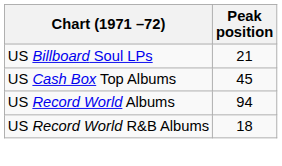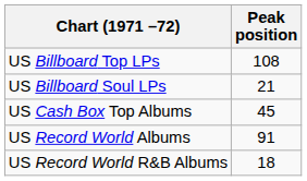+ row: US Billboard Top LPs | 108
US Record World Albums | Peak position: 94 -> 91
